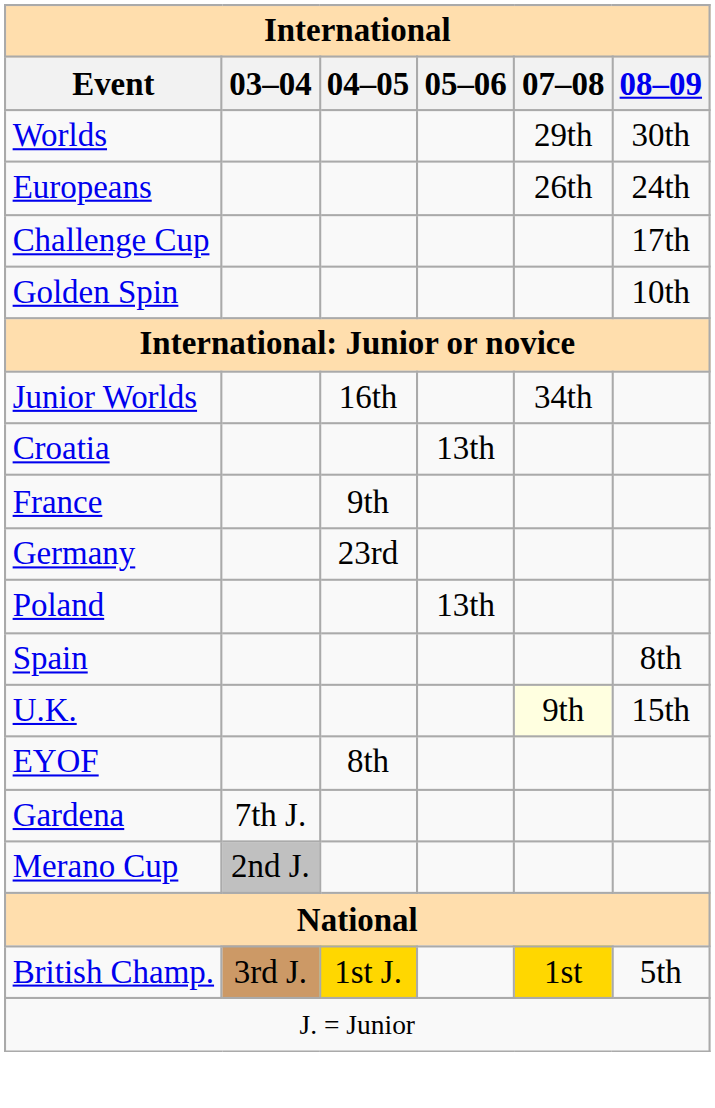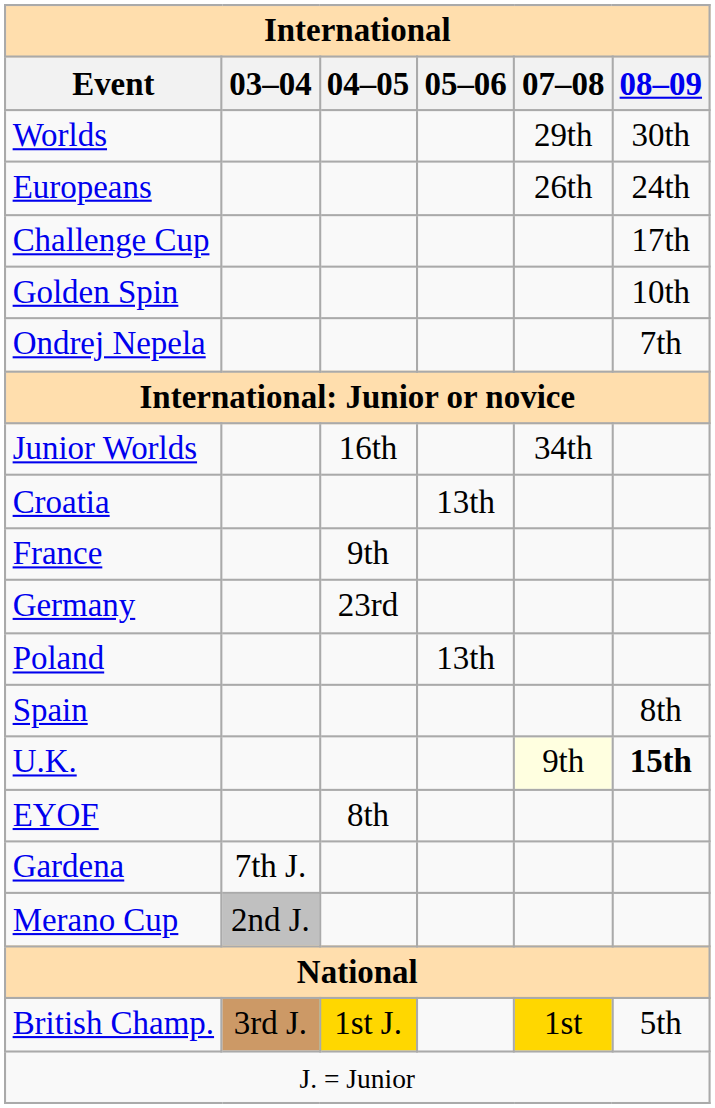+ row: Ondrej Nepela | 7th
U.K. | 08–09: normal -> bold
